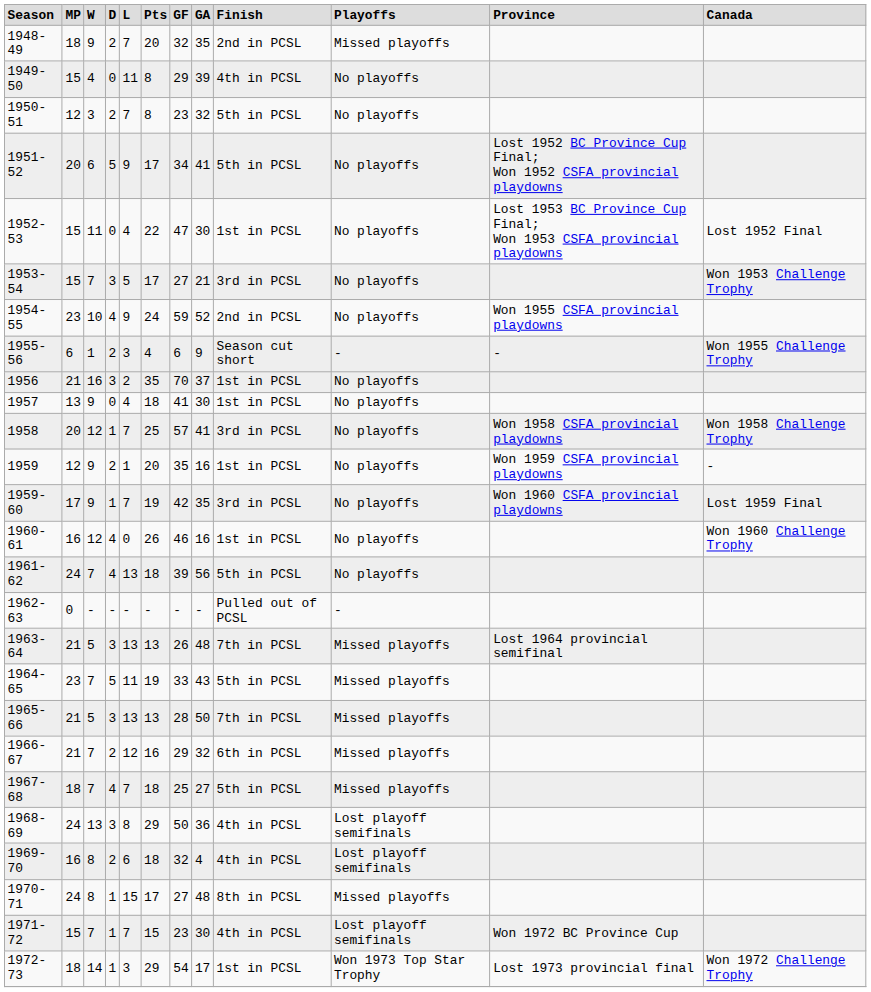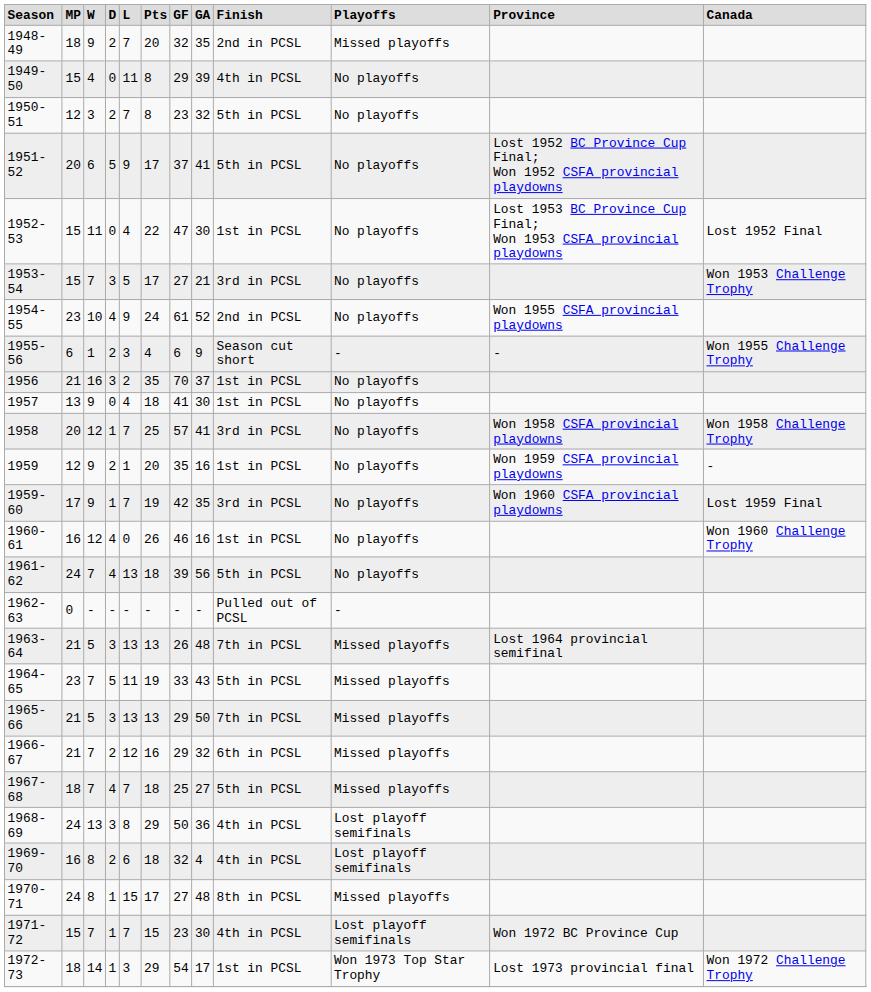1951-52 | column 7: 34 -> 37
1954-55 | column 7: 59 -> 61
1965-66 | column 7: 28 -> 29
